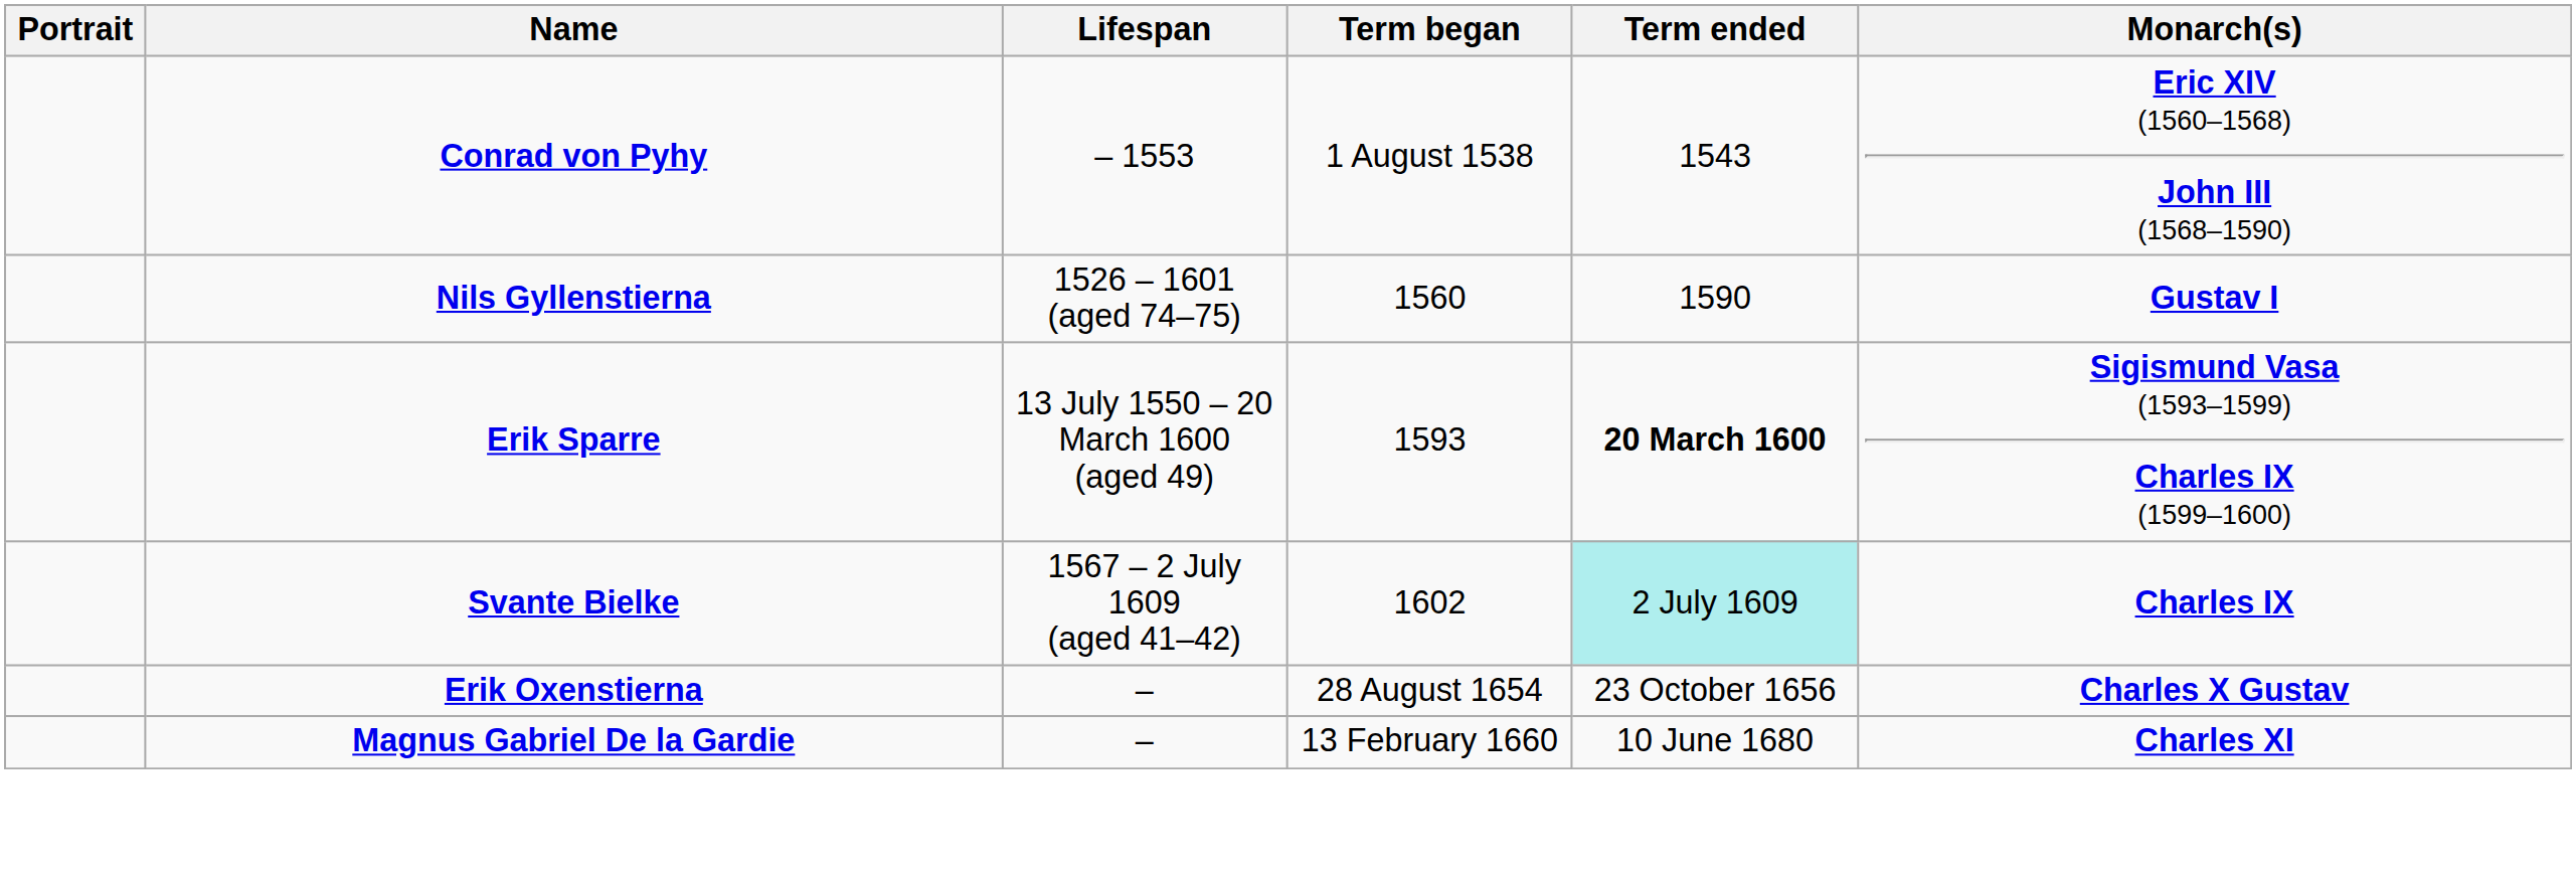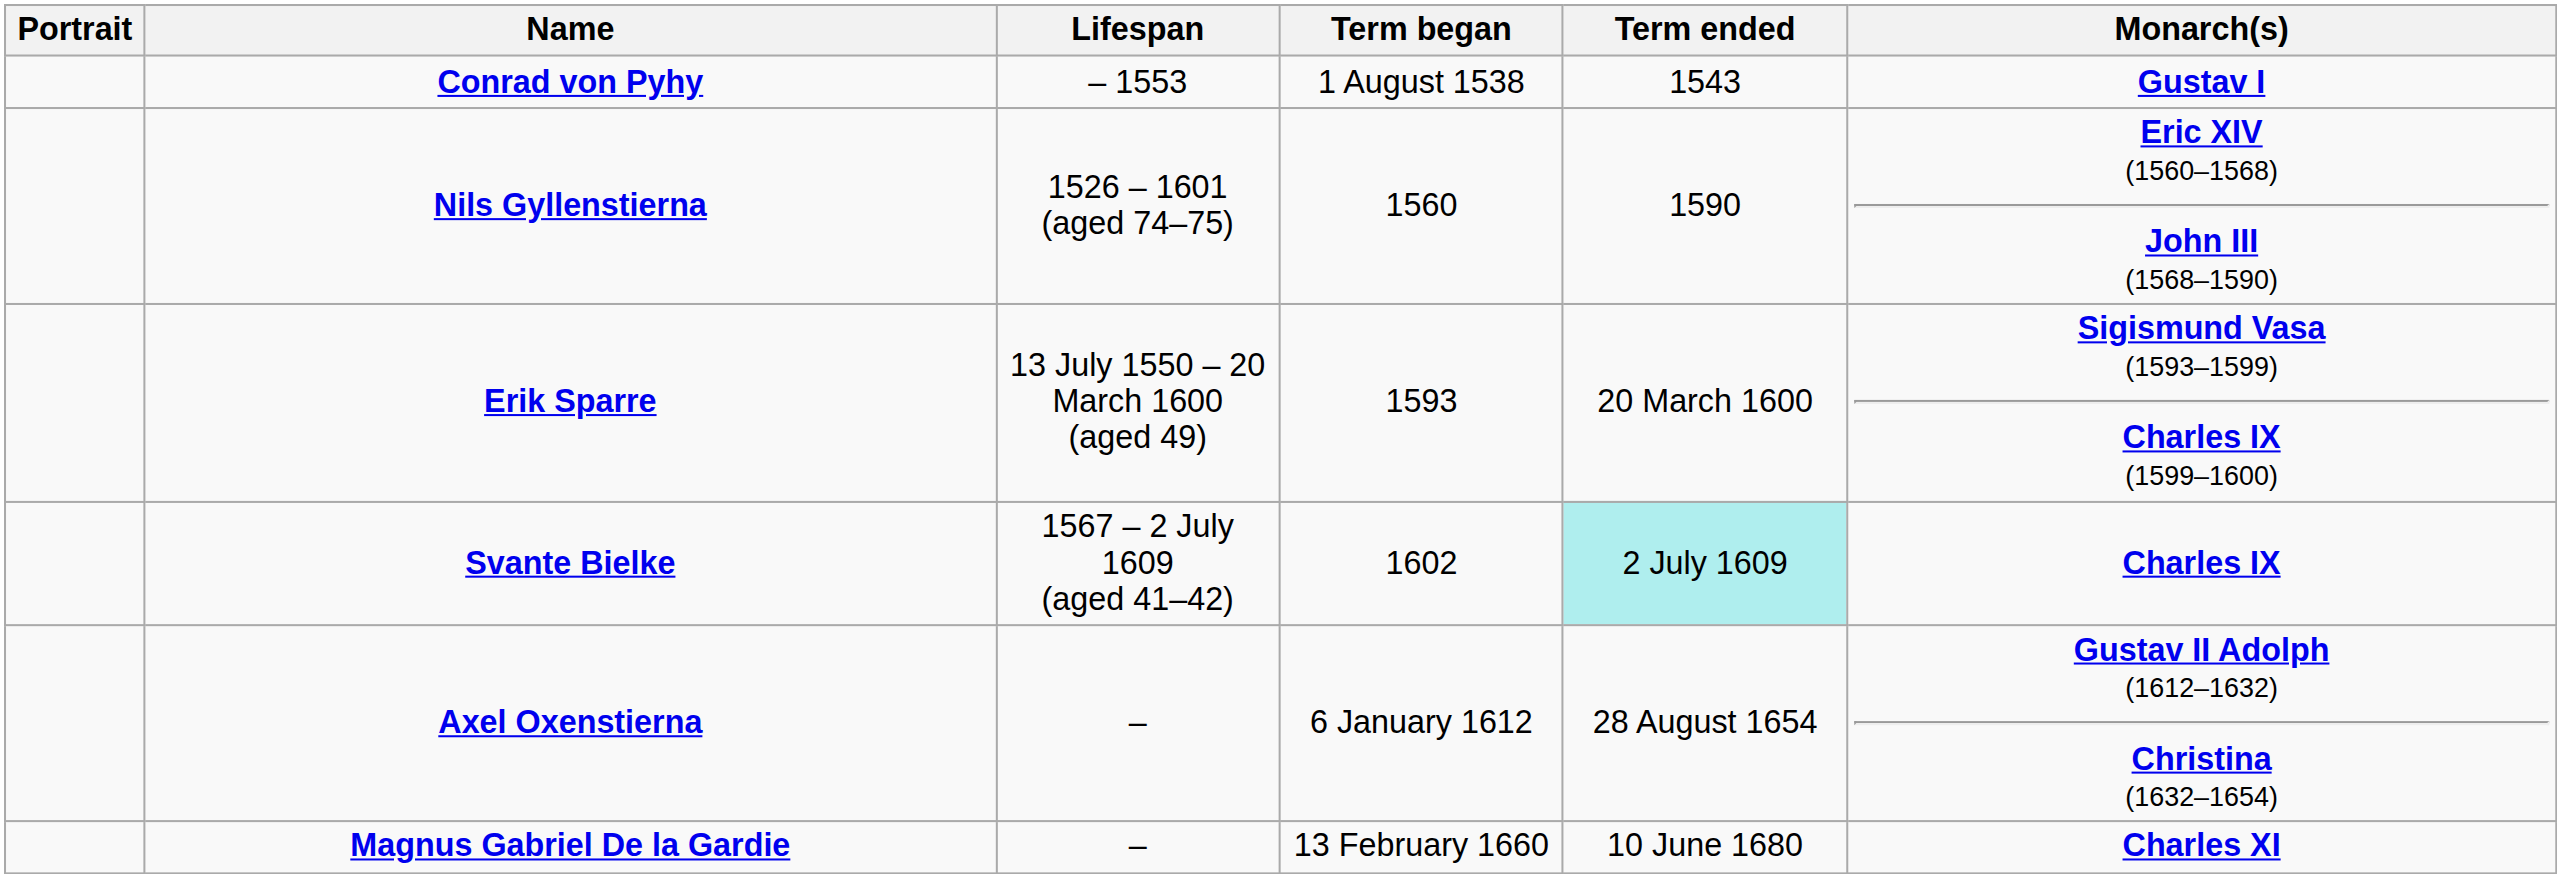Conrad von Pyhy | Monarch(s): Eric XIV (1560–1568) John III (1568–1590) -> Gustav I
Nils Gyllenstierna | Monarch(s): Gustav I -> Eric XIV (1560–1568) John III (1568–1590)
Erik Sparre | Term ended: bold -> normal
+ row: Axel Oxenstierna | – | 6 January 1612 | 28 August 1654 | Gustav II Adolph (1612–1632) Christina (1632–1654)
- row: Erik Oxenstierna | – | 28 August 1654 | 23 October 1656 | Charles X Gustav
